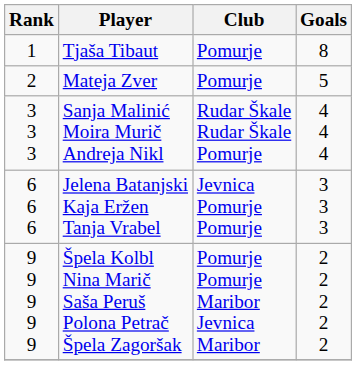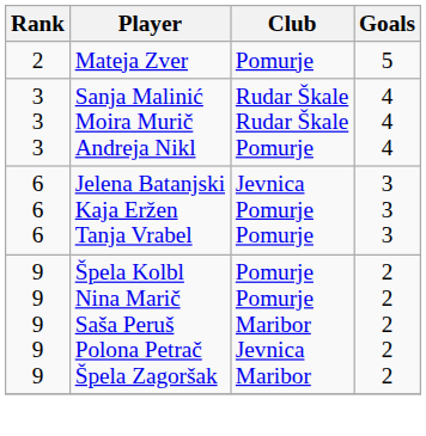- row: 1 | Tjaša Tibaut | Pomurje | 8
